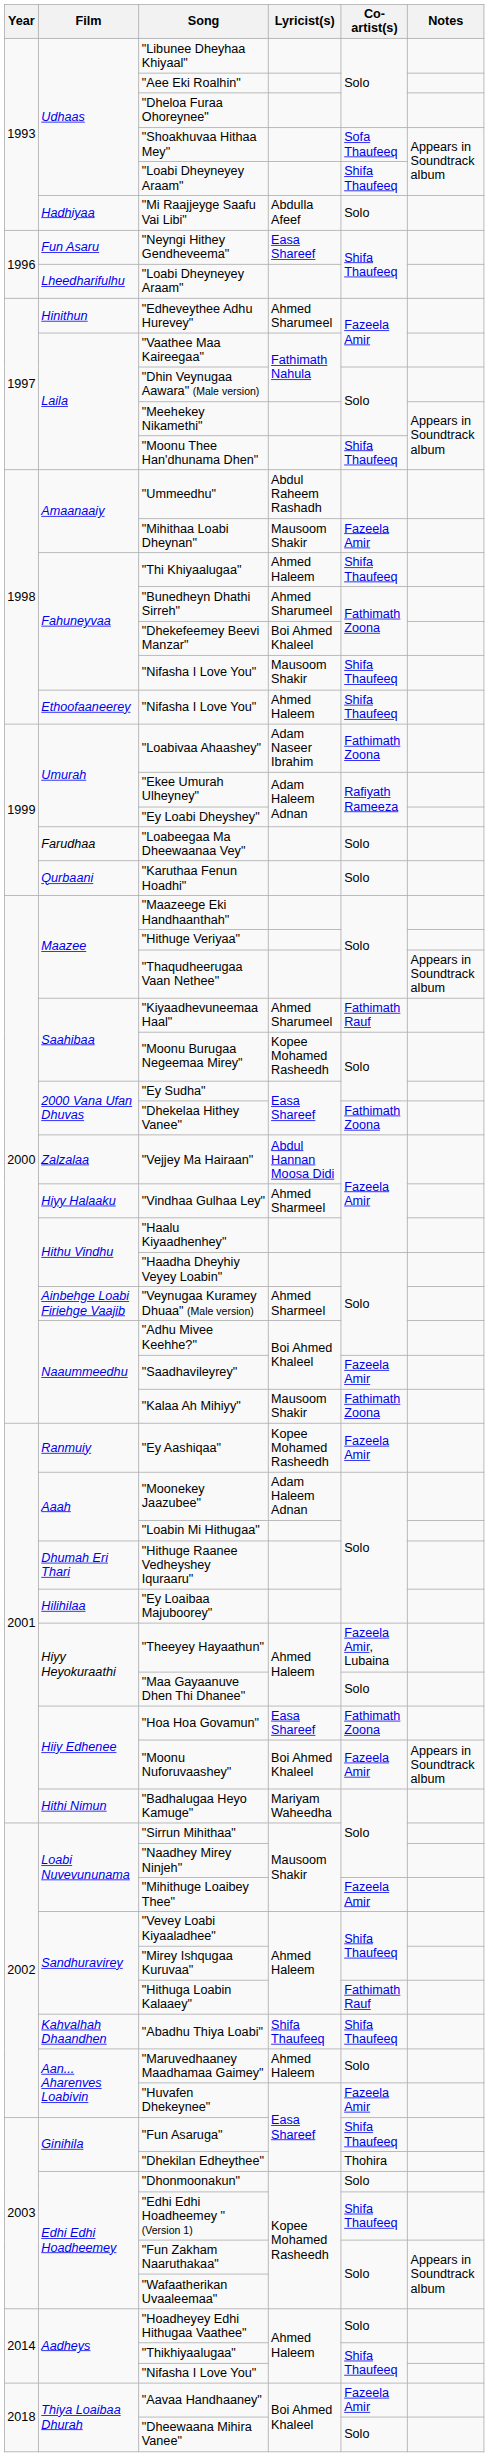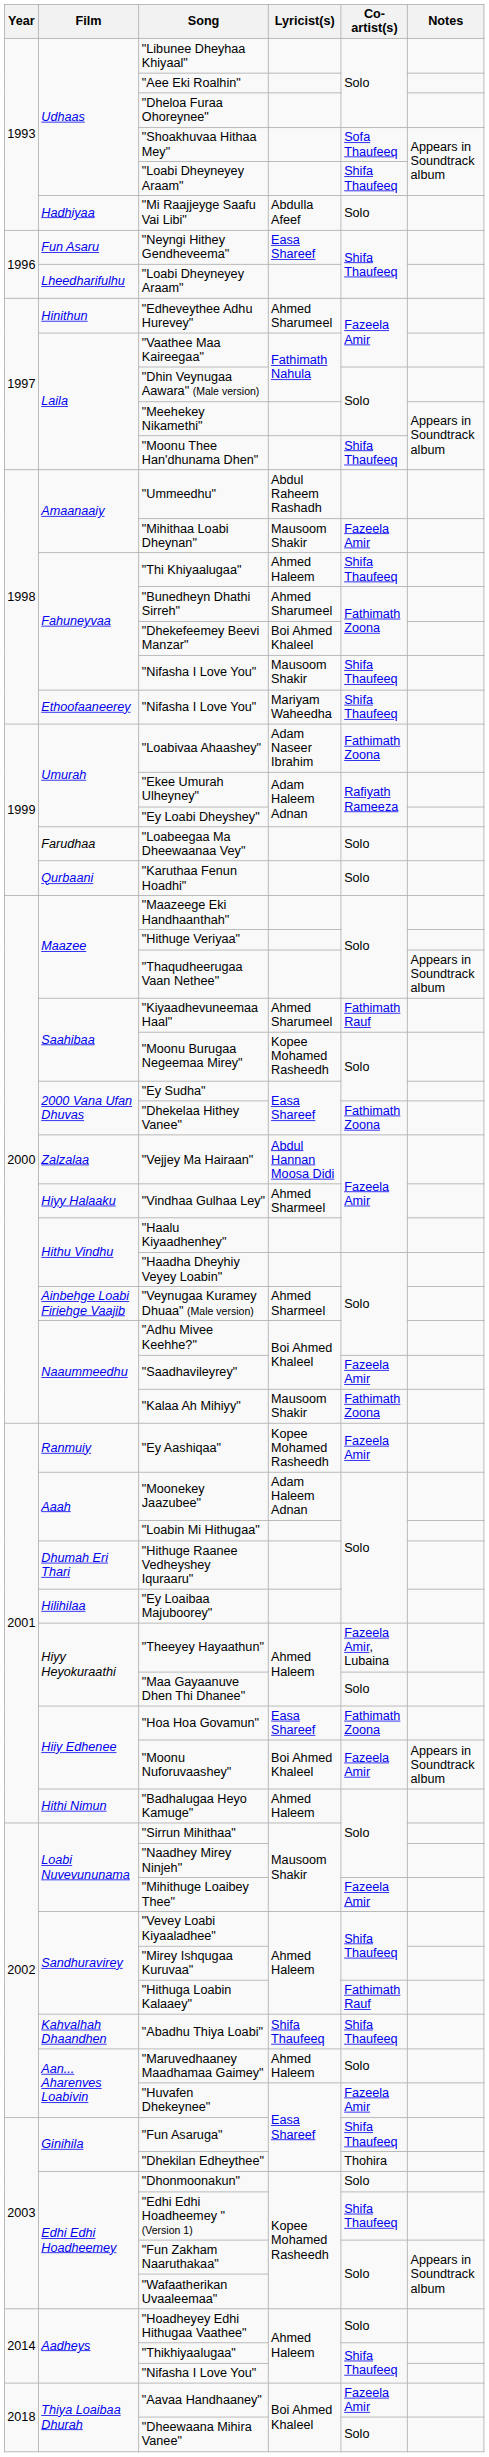Ethoofaaneerey / "Nifasha I Love You" | Lyricist(s): Ahmed Haleem -> Mariyam Waheedha
"Badhalugaa Heyo Kamuge" | Lyricist(s): Mariyam Waheedha -> Ahmed Haleem
